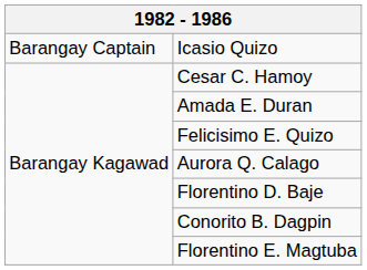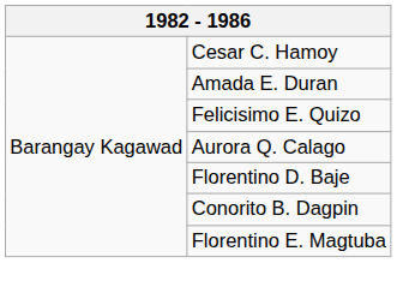- row: Barangay Captain | Icasio Quizo
